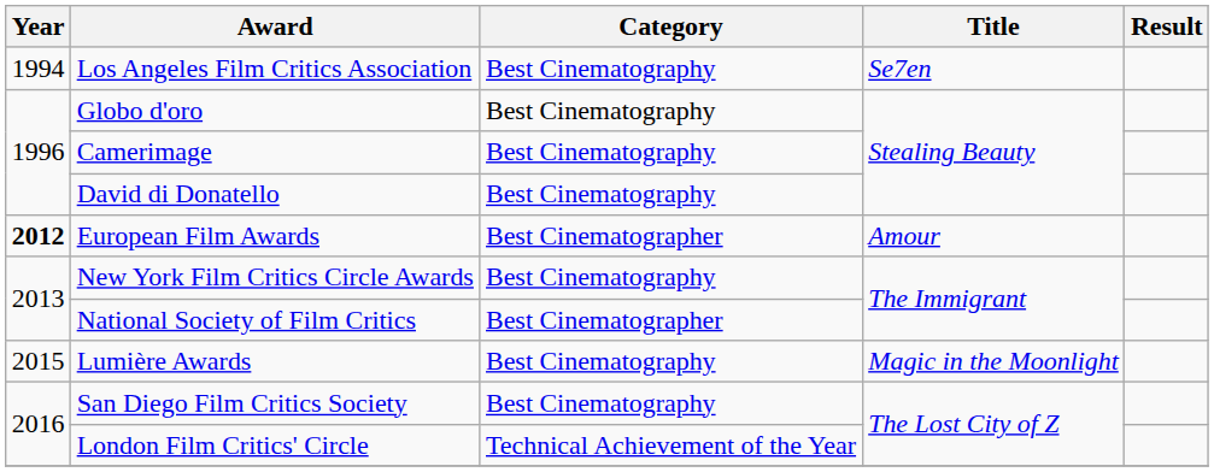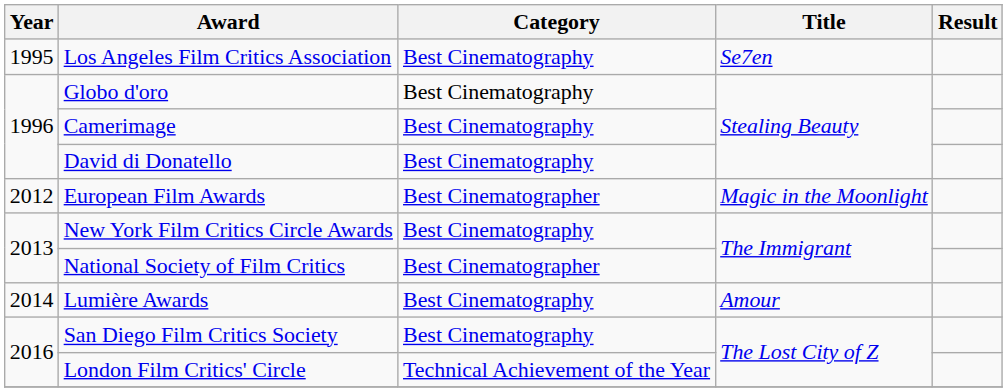Los Angeles Film Critics Association | Year: 1994 -> 1995
European Film Awards | Year: bold -> normal
European Film Awards | Title: Amour -> Magic in the Moonlight
Lumière Awards | Year: 2015 -> 2014
Lumière Awards | Title: Magic in the Moonlight -> Amour
